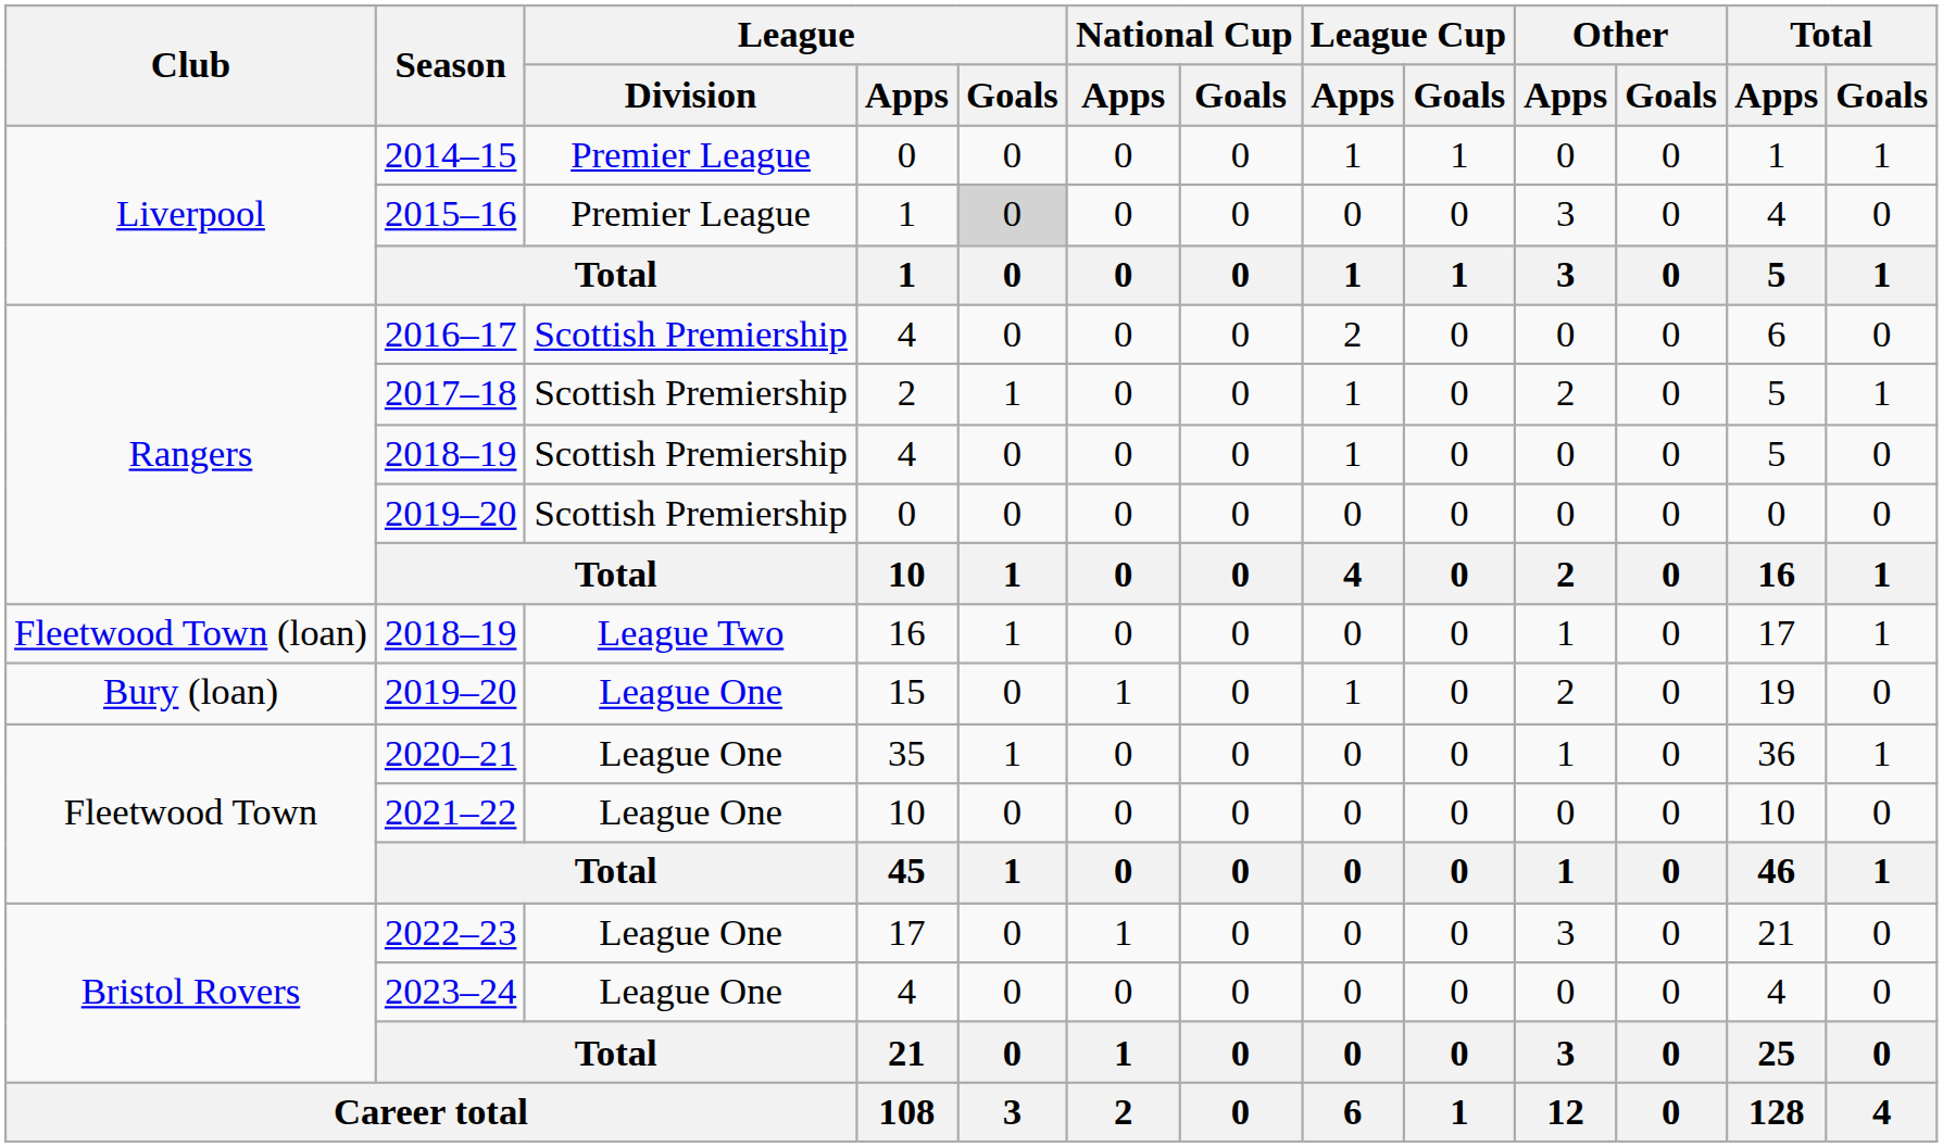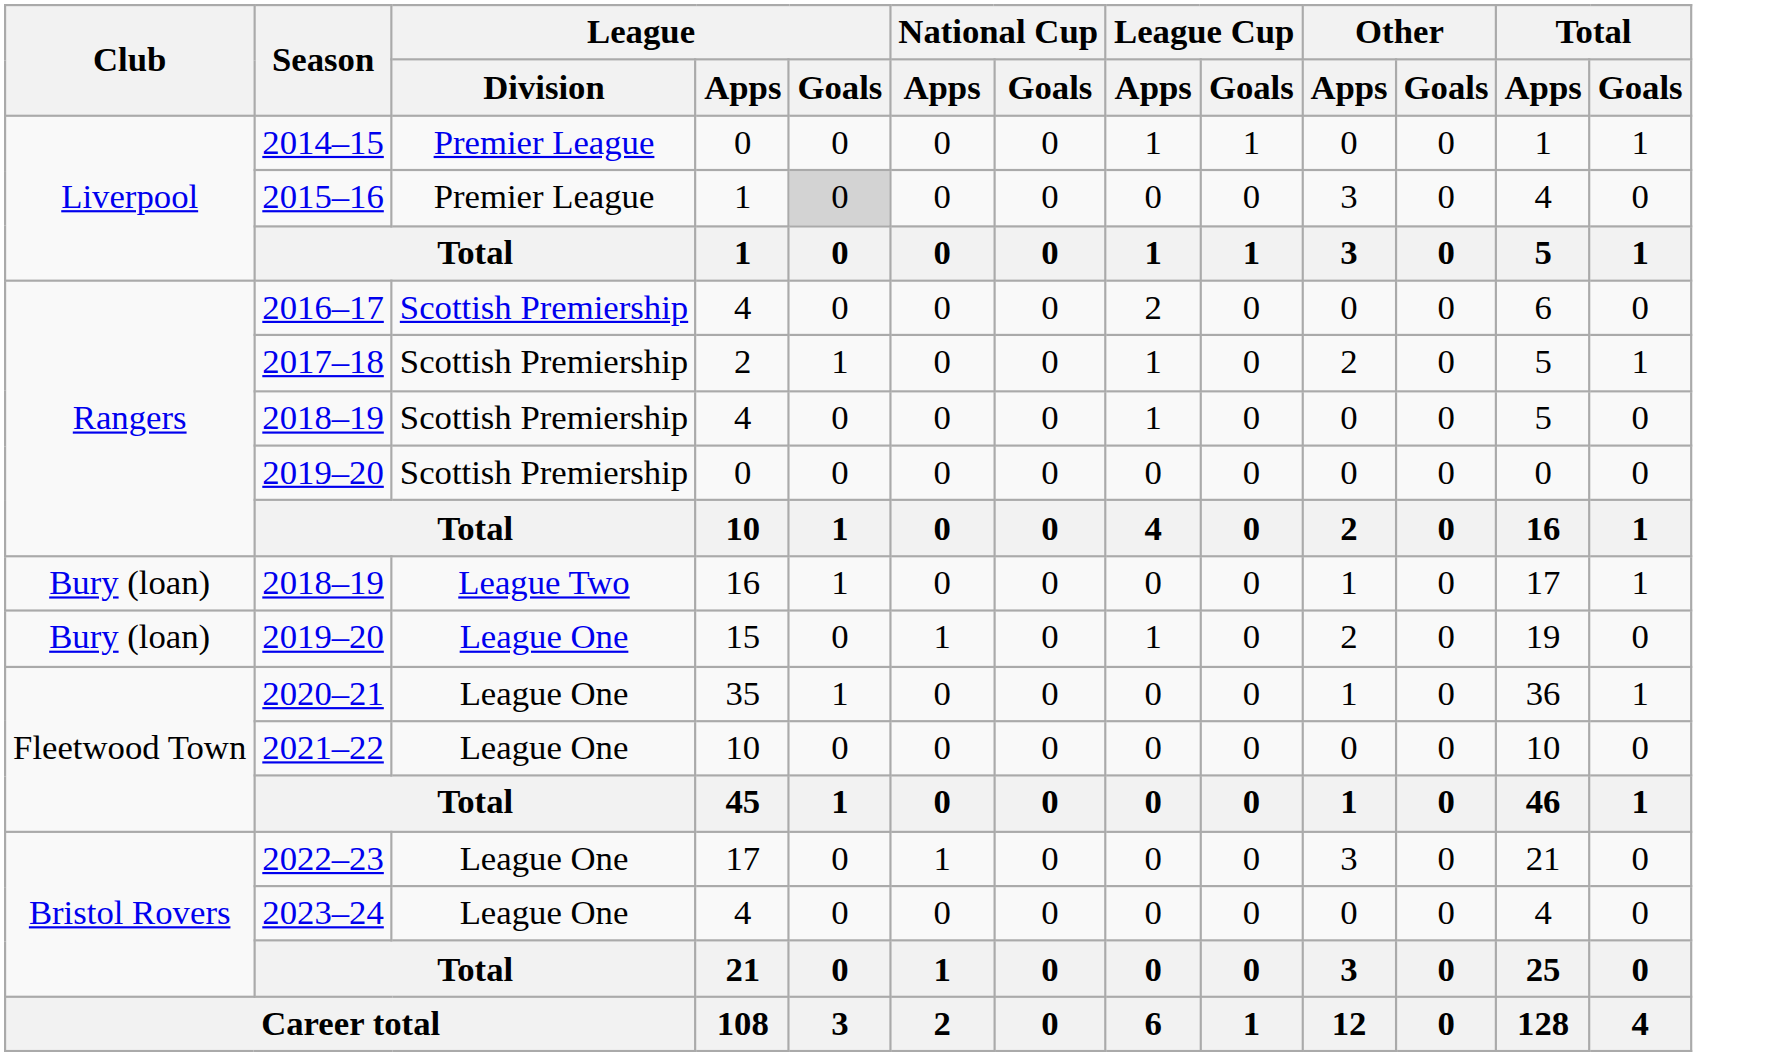2018–19 / 16 | Club: Fleetwood Town (loan) -> Bury (loan)
